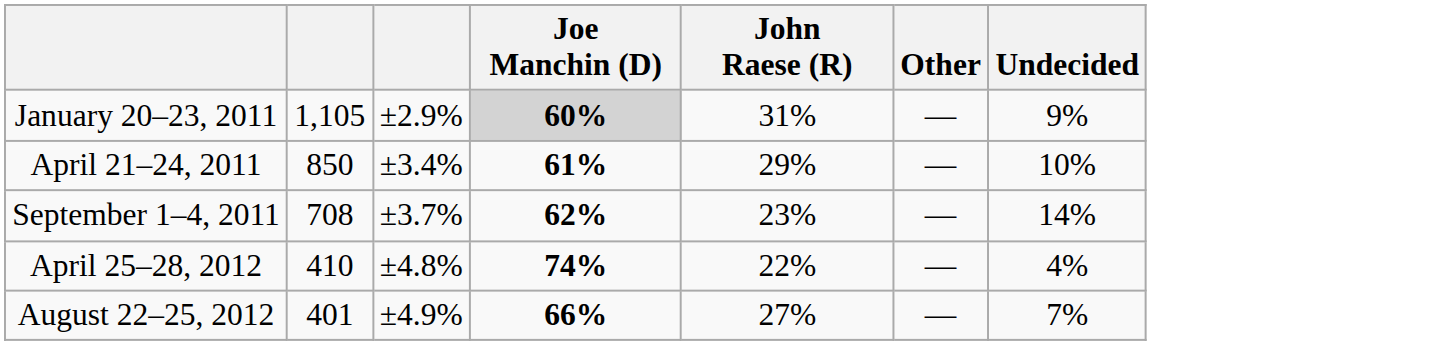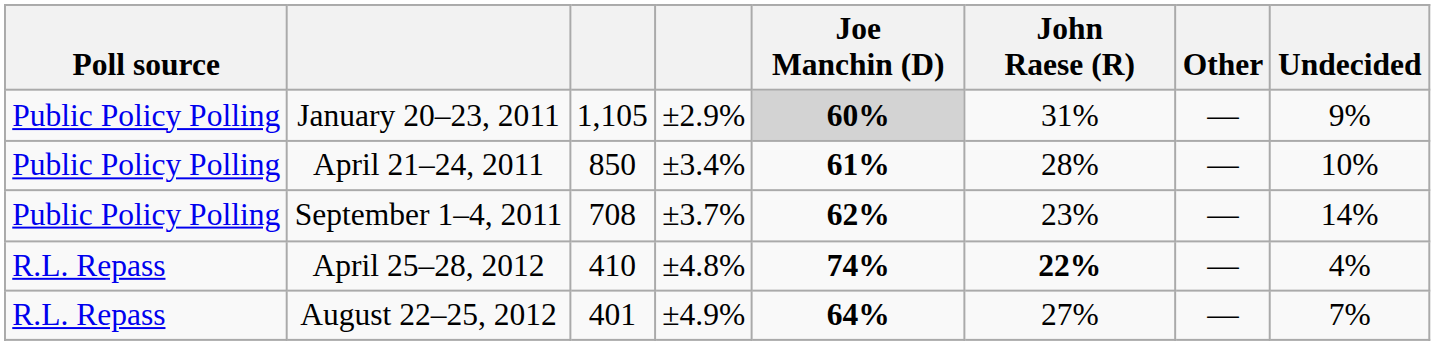+ column: Poll source | Public Policy Polling | Public Policy Polling | Public Policy Polling | R.L. Repass | R.L. Repass
April 21–24, 2011 | John Raese (R): 29% -> 28%
April 25–28, 2012 | John Raese (R): normal -> bold
August 22–25, 2012 | Joe Manchin (D): 66% -> 64%
